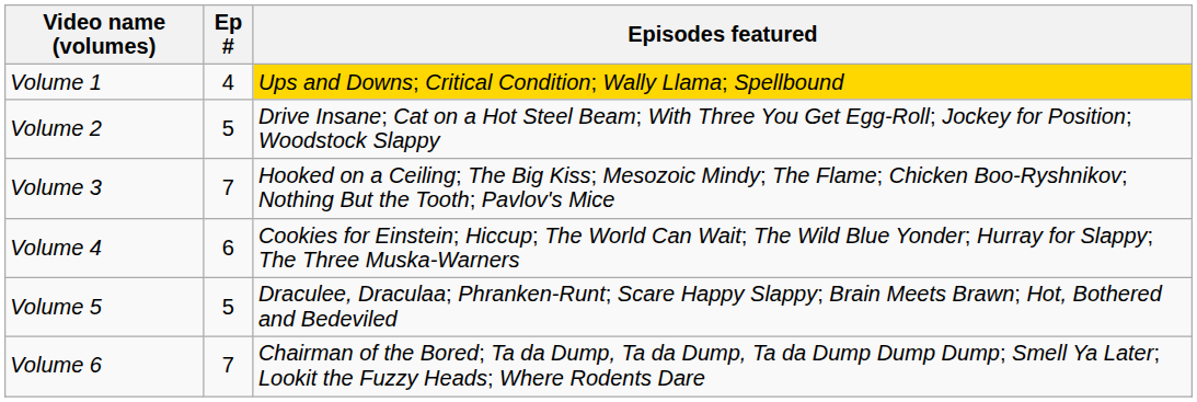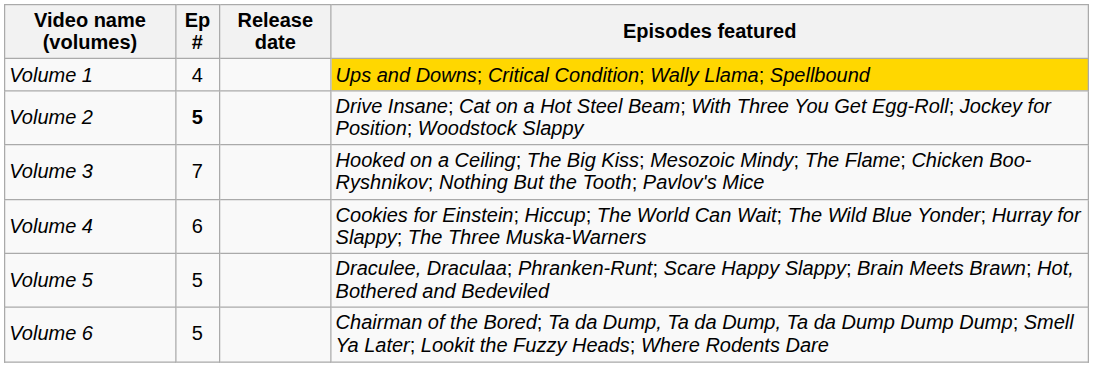+ column: Release date
Volume 2 | Ep #: normal -> bold
Volume 6 | Ep #: 7 -> 5
